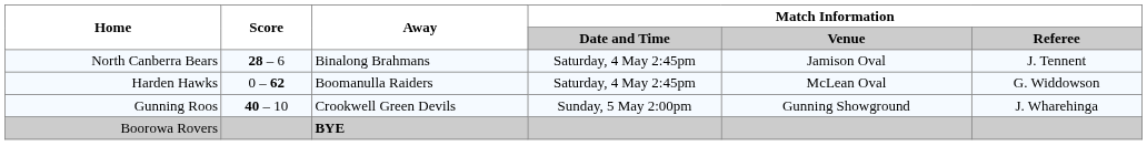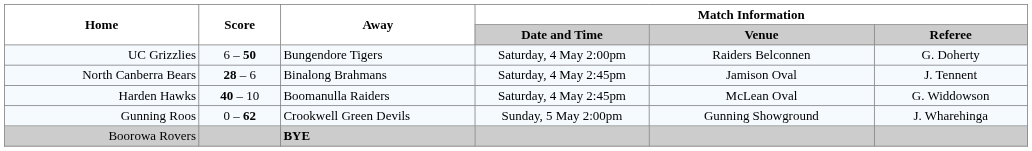+ row: UC Grizzlies | 6 – 50 | Bungendore Tigers | Saturday, 4 May 2:00pm | Raiders Belconnen | G. Doherty
Harden Hawks | Score: 0 – 62 -> 40 – 10
Gunning Roos | Score: 40 – 10 -> 0 – 62
